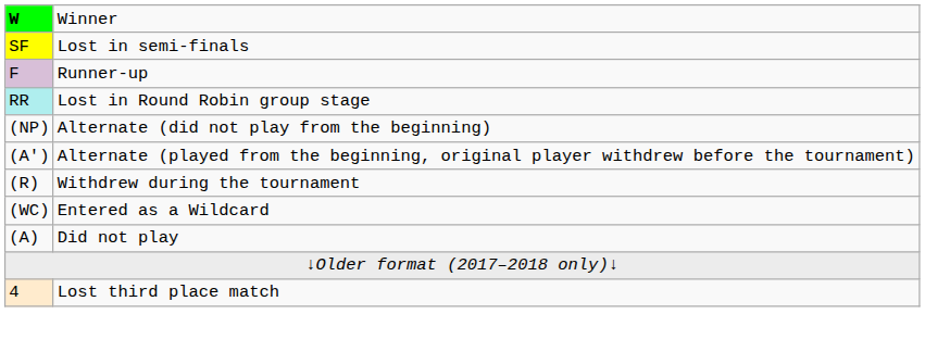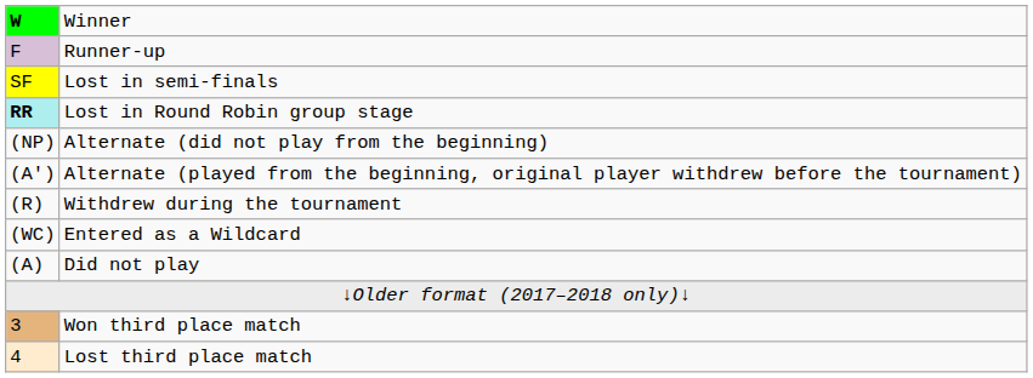rows swapped: Runner-up <-> Lost in semi-finals
Lost in Round Robin group stage | column 1: normal -> bold
+ row: 3 | Won third place match
